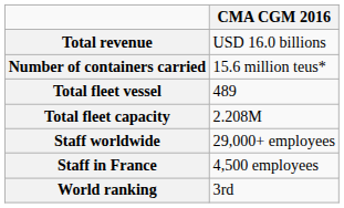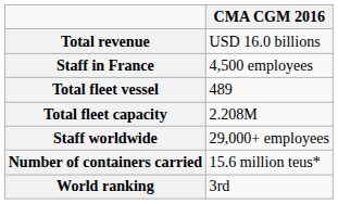rows swapped: Number of containers carried <-> Staff in France
